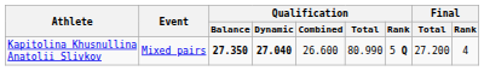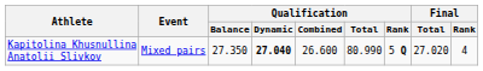Kapitolina Khusnullina Anatolii Slivkov | Qualification / Balance: bold -> normal
Kapitolina Khusnullina Anatolii Slivkov | Final / Total: 27.200 -> 27.020
